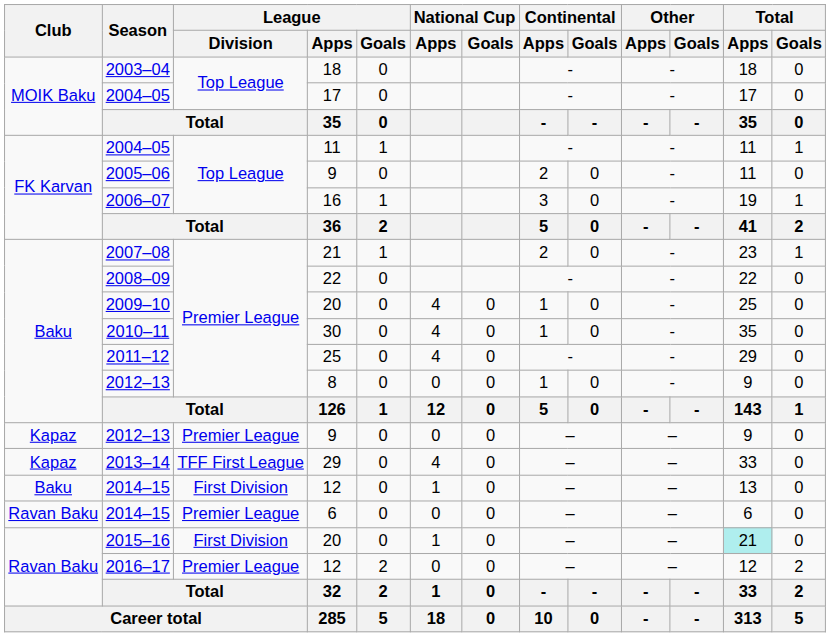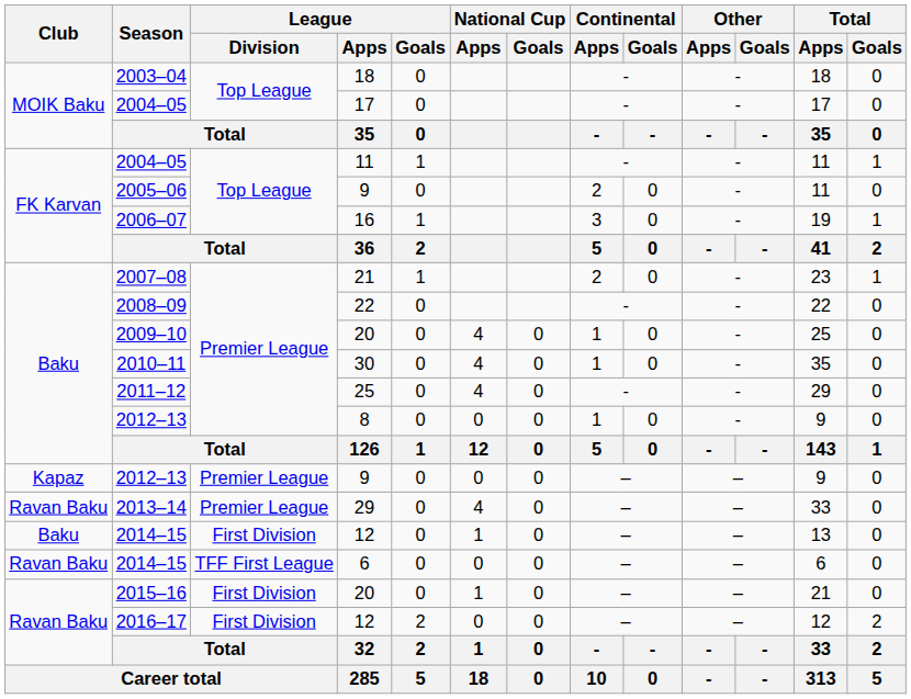2013–14 | Club: Kapaz -> Ravan Baku
2013–14 | League / Division: TFF First League -> Premier League
2014–15 / 6 | League / Division: Premier League -> TFF First League
2015–16 | Total / Apps: paleturquoise background -> no background
2016–17 | League / Division: Premier League -> First Division
